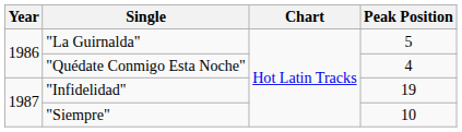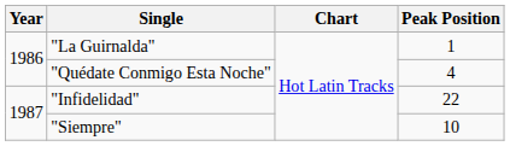"La Guirnalda" | Peak Position: 5 -> 1
"Infidelidad" | Peak Position: 19 -> 22
